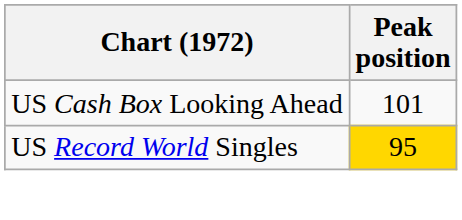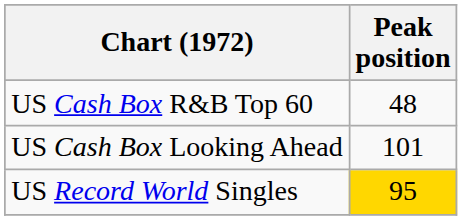+ row: US Cash Box R&B Top 60 | 48
